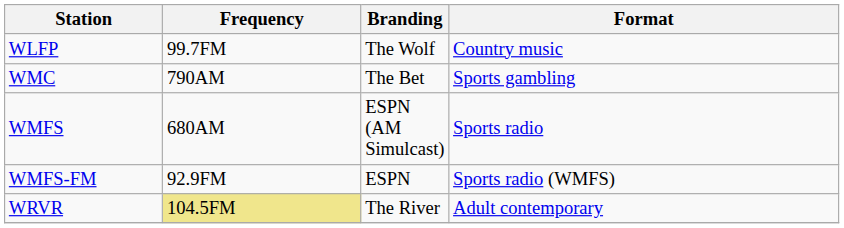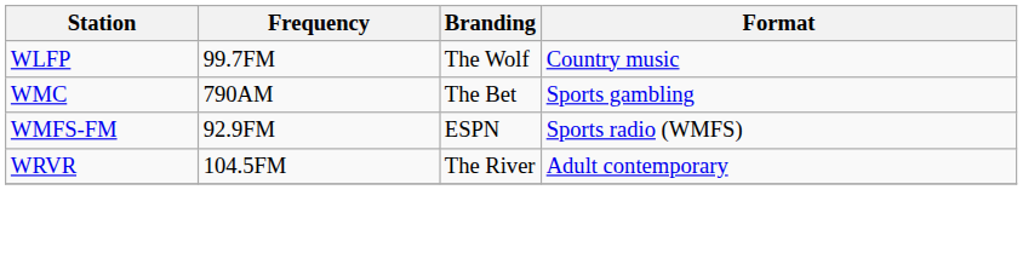- row: WMFS | 680AM | ESPN (AM Simulcast) | Sports radio
WRVR | Frequency: khaki background -> no background
